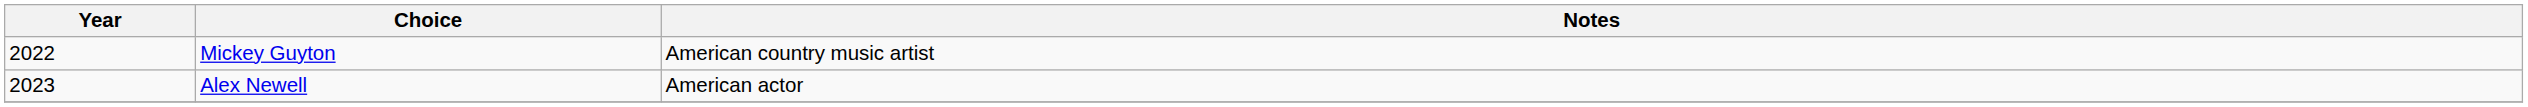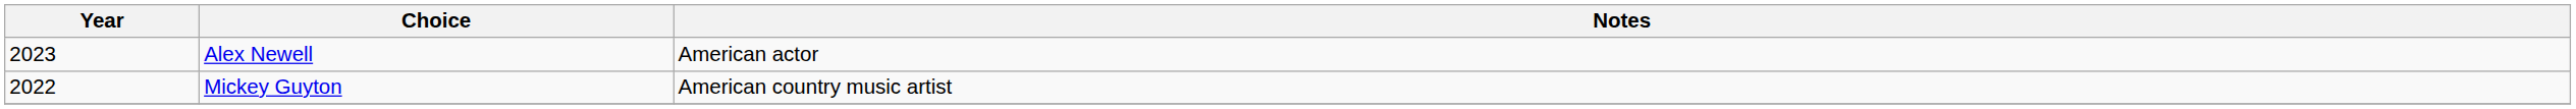rows swapped: Mickey Guyton <-> Alex Newell
